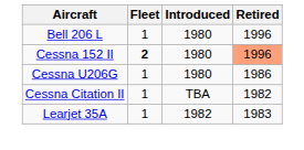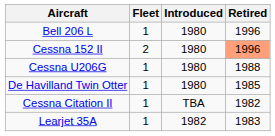Cessna 152 II | Fleet: bold -> normal
Cessna U206G | Retired: 1986 -> 1988
+ row: De Havilland Twin Otter | 1 | 1980 | 1985
